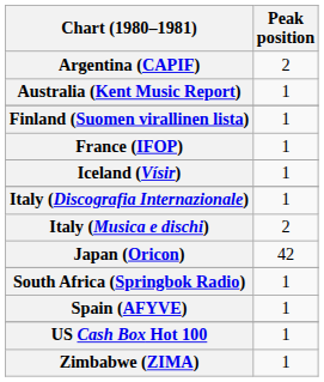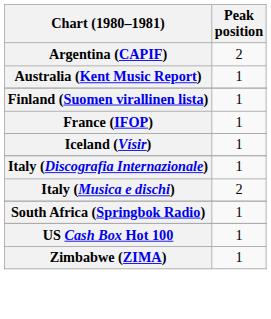- row: Japan (Oricon) | 42
- row: Spain (AFYVE) | 1
